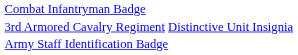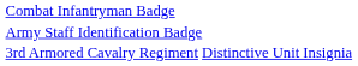rows swapped: Army Staff Identification Badge <-> 3rd Armored Cavalry Regiment Distinctive Unit Insignia
